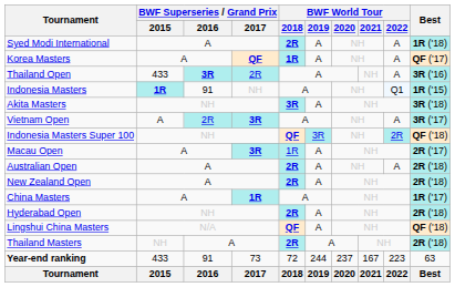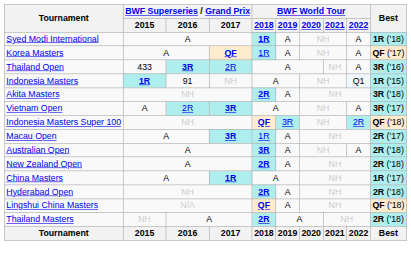Syed Modi International | BWF World Tour / 2018: 2R -> 1R
Korea Masters | BWF World Tour / 2018: bold -> normal
Akita Masters | BWF World Tour / 2018: 3R -> 2R
Australian Open | BWF World Tour / 2018: 2R -> 3R
- row: Year-end ranking | 433 | 91 | 73 | 72 | 244 | 237 | 167 | 223 | 63
